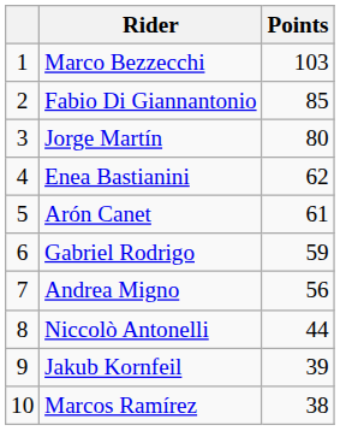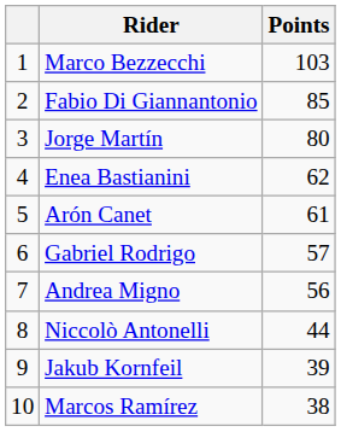Gabriel Rodrigo | Points: 59 -> 57
